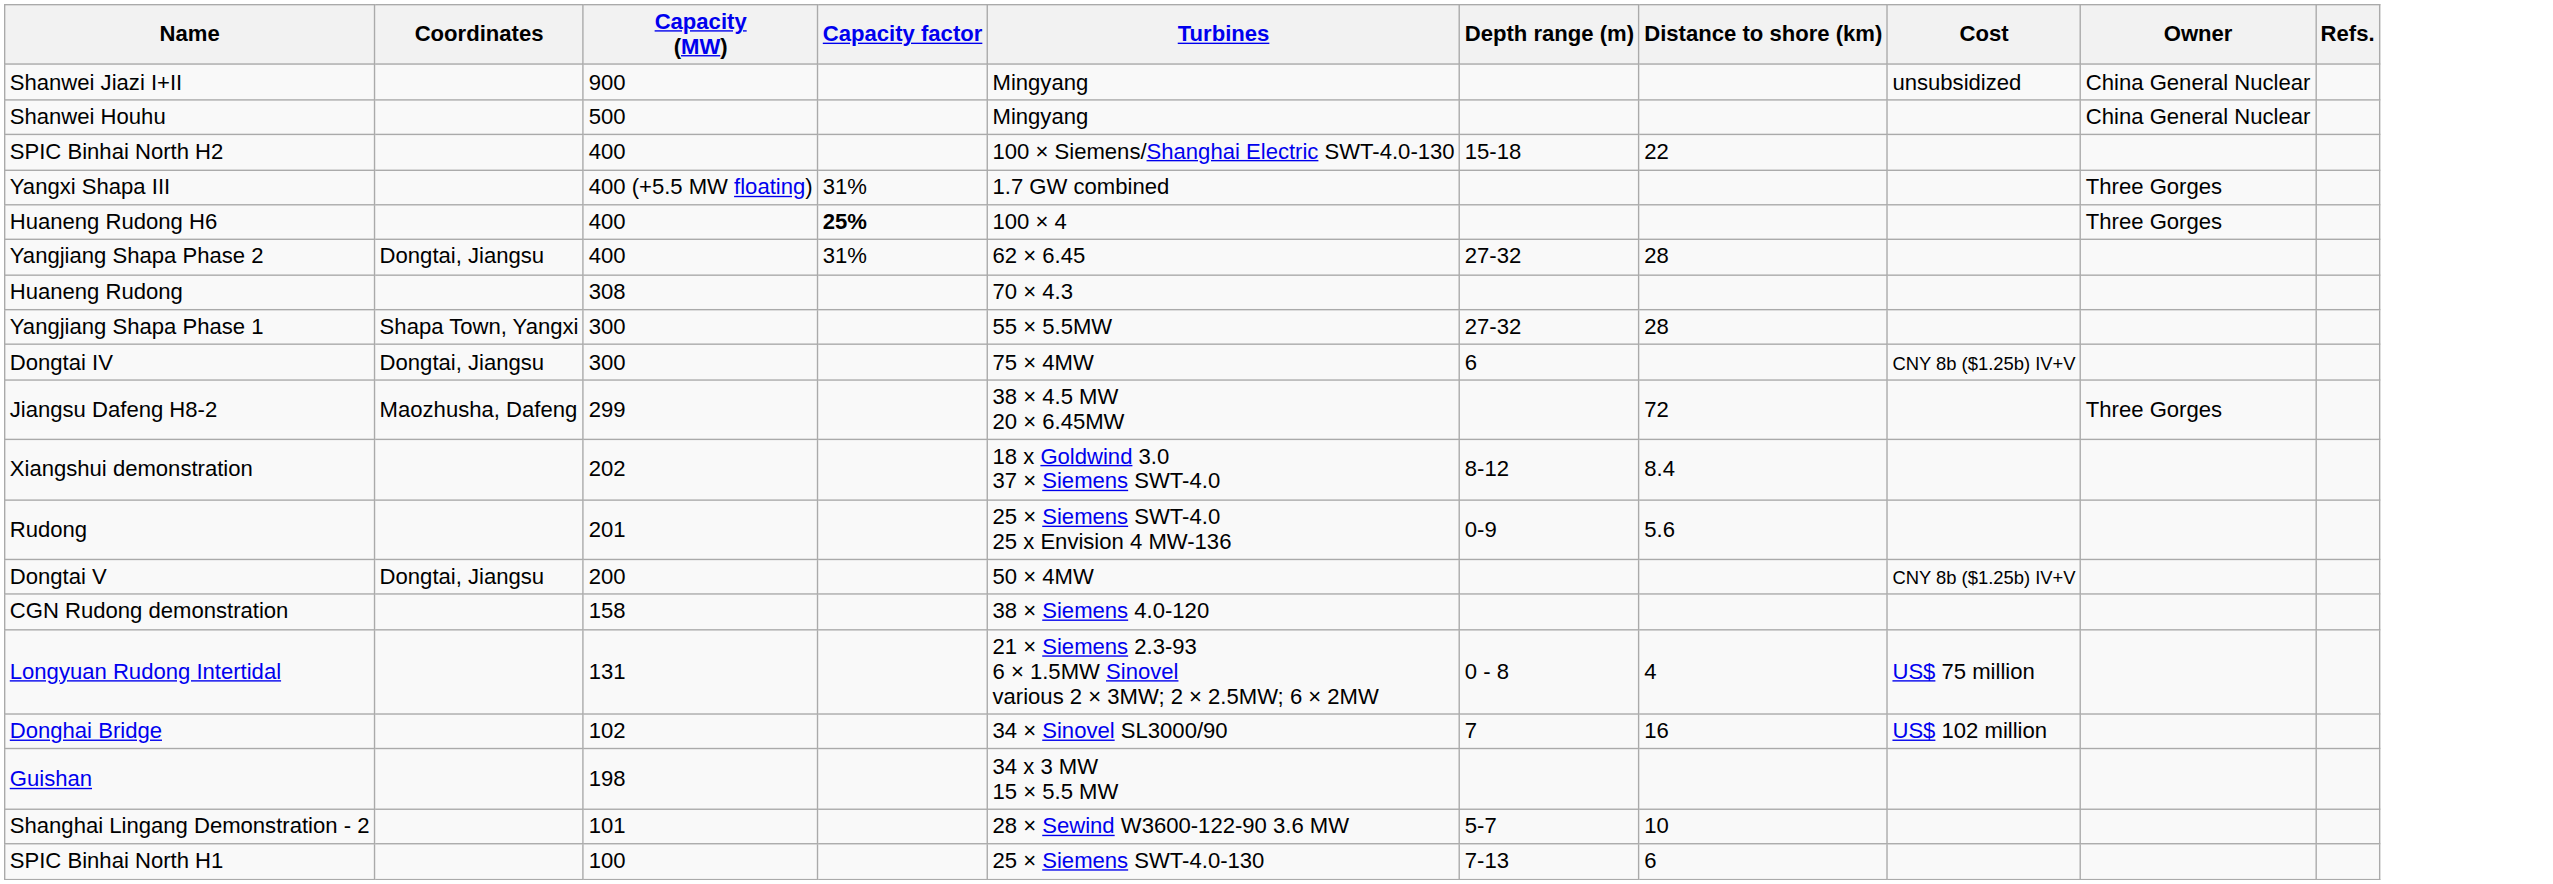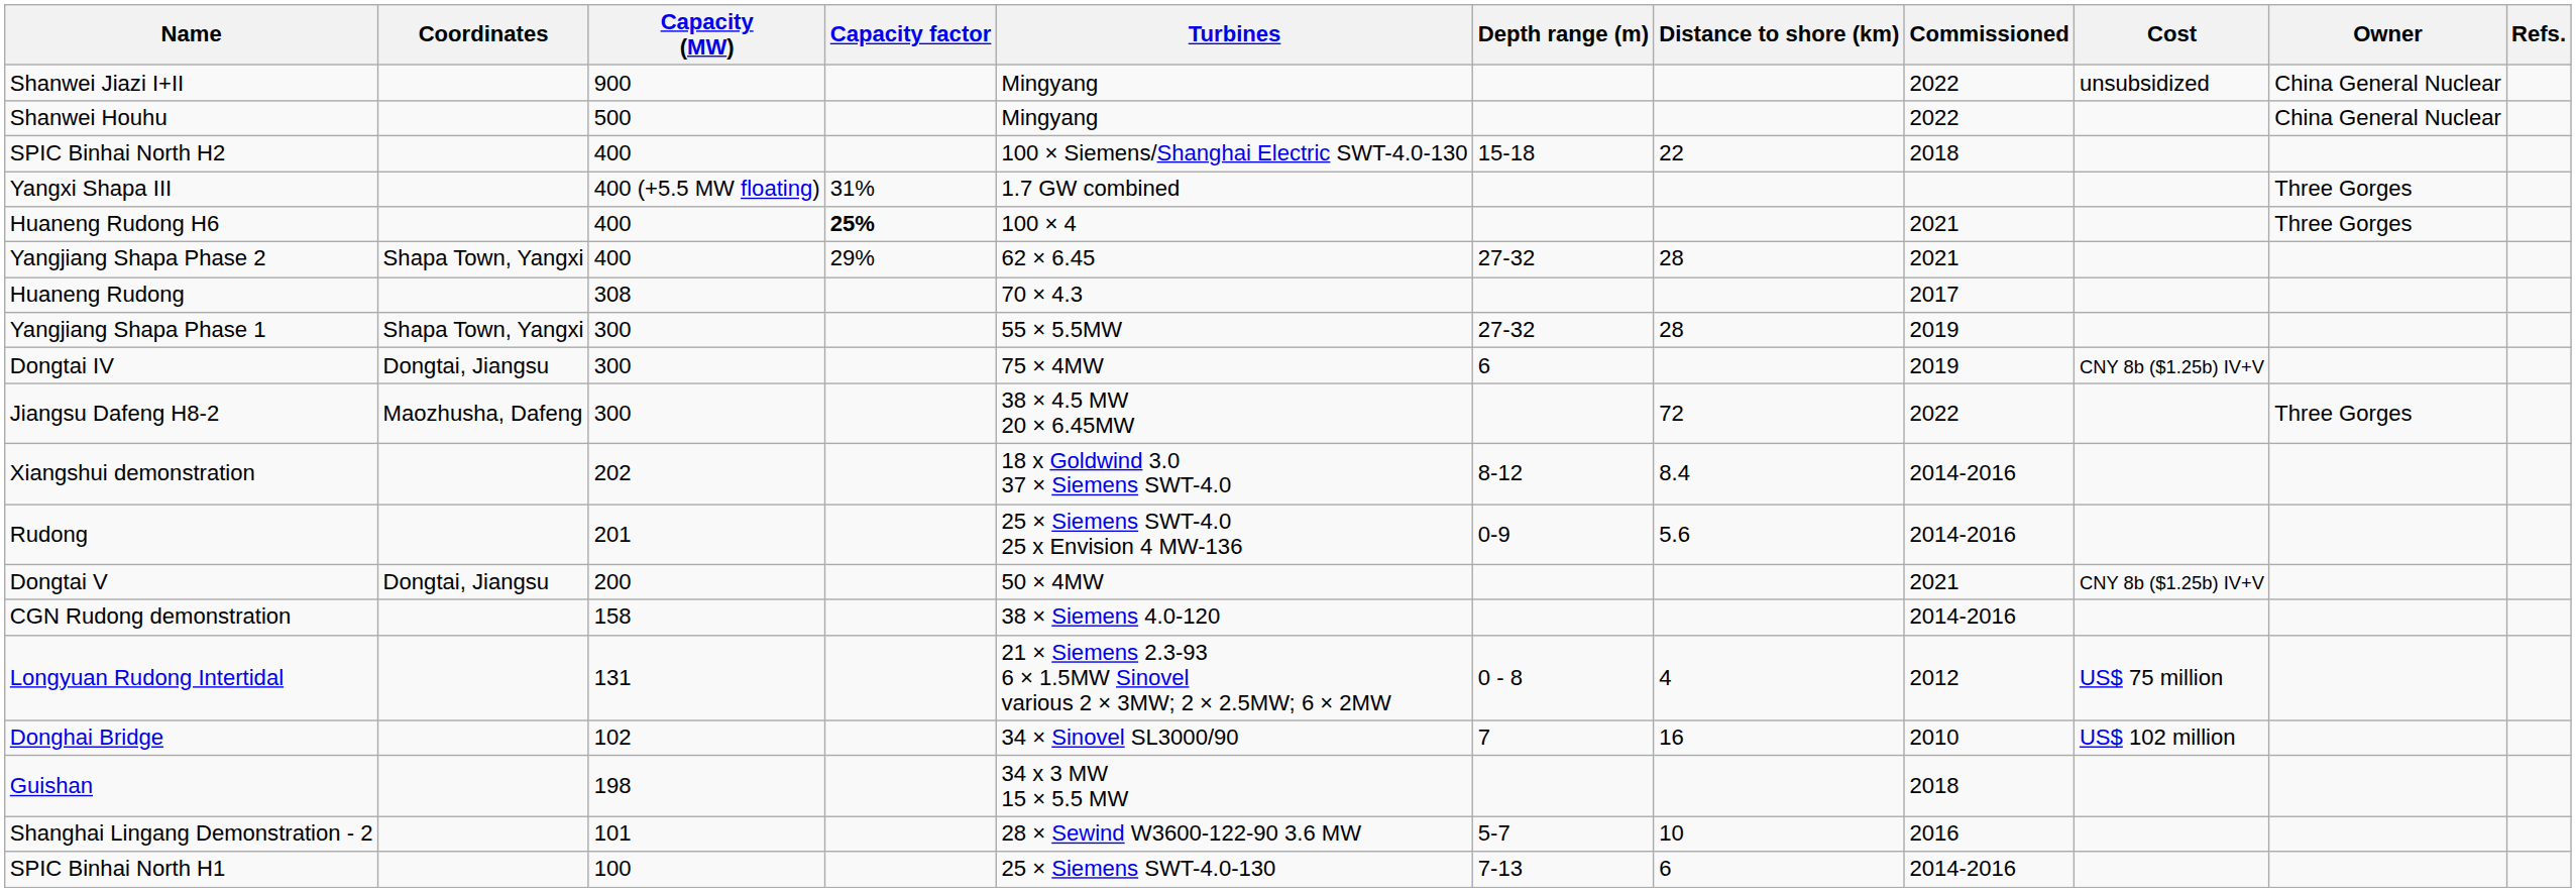+ column: Commissioned | 2022 | 2022 | 2018 | 2021 | 2021 | 2017 | 2019 | 2019 | 2022 | 2014-2016 | 2014-2016 | 2021 | 2014-2016 | 2012 | 2010 | 2018 | 2016 | 2014-2016
Yangjiang Shapa Phase 2 | Coordinates: Dongtai, Jiangsu -> Shapa Town, Yangxi
Yangjiang Shapa Phase 2 | Capacity factor: 31% -> 29%
Jiangsu Dafeng H8-2 | Capacity (MW): 299 -> 300
